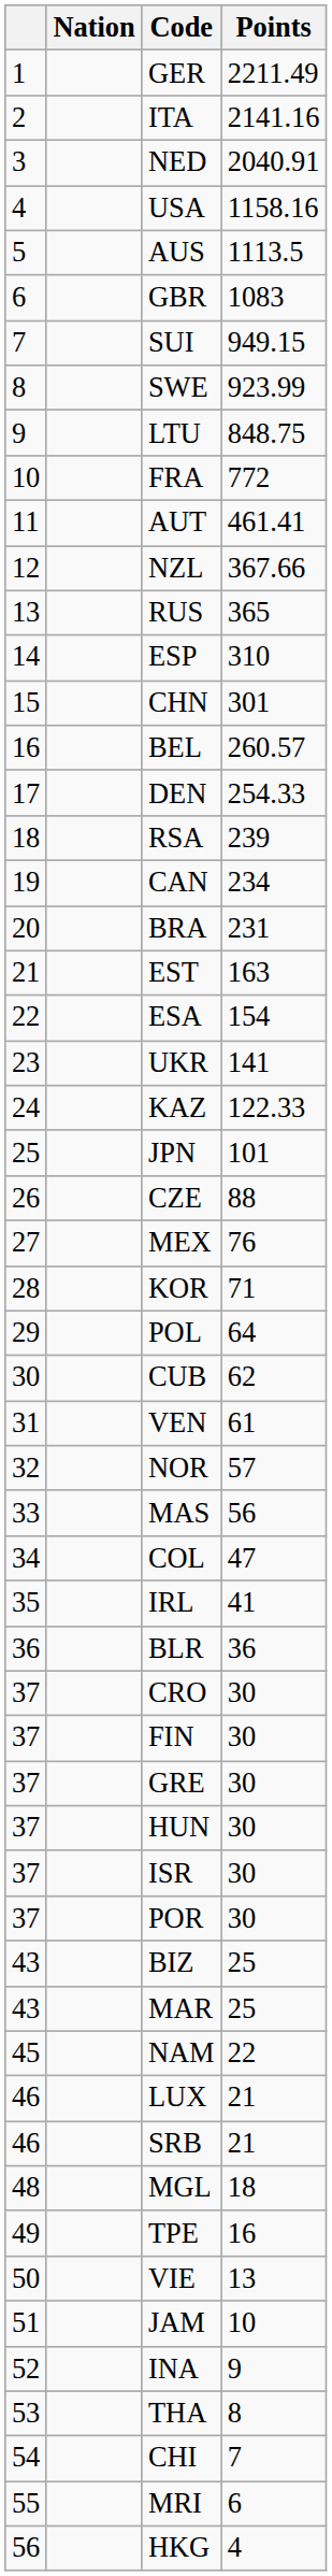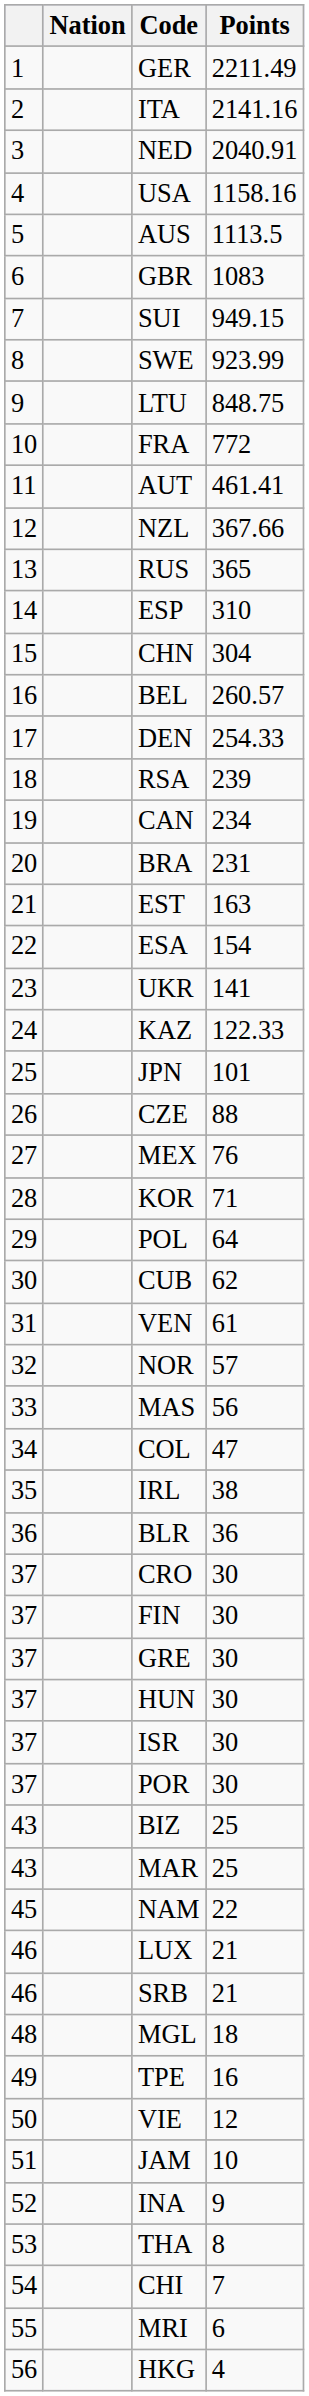CHN | Points: 301 -> 304
IRL | Points: 41 -> 38
VIE | Points: 13 -> 12
